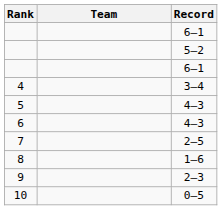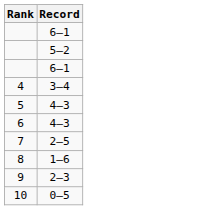- column: Team
